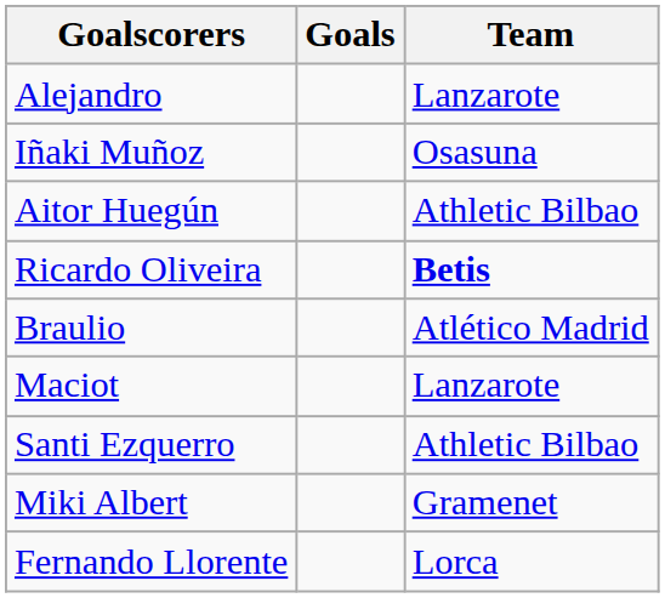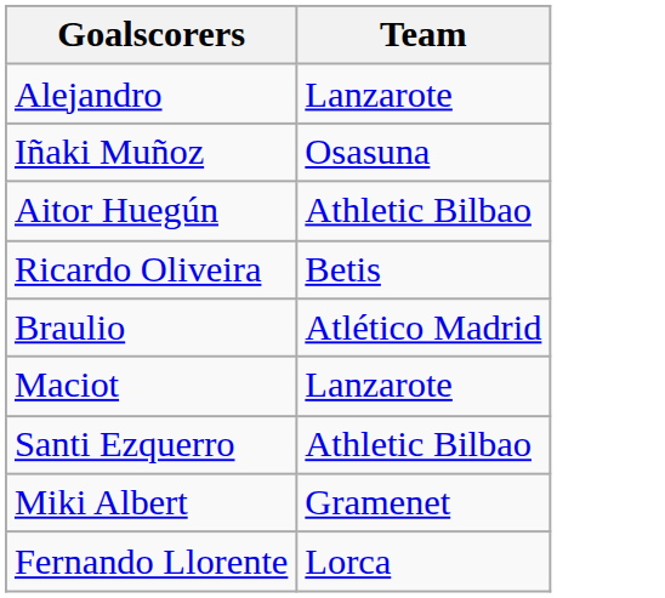- column: Goals
Ricardo Oliveira | Team: bold -> normal
